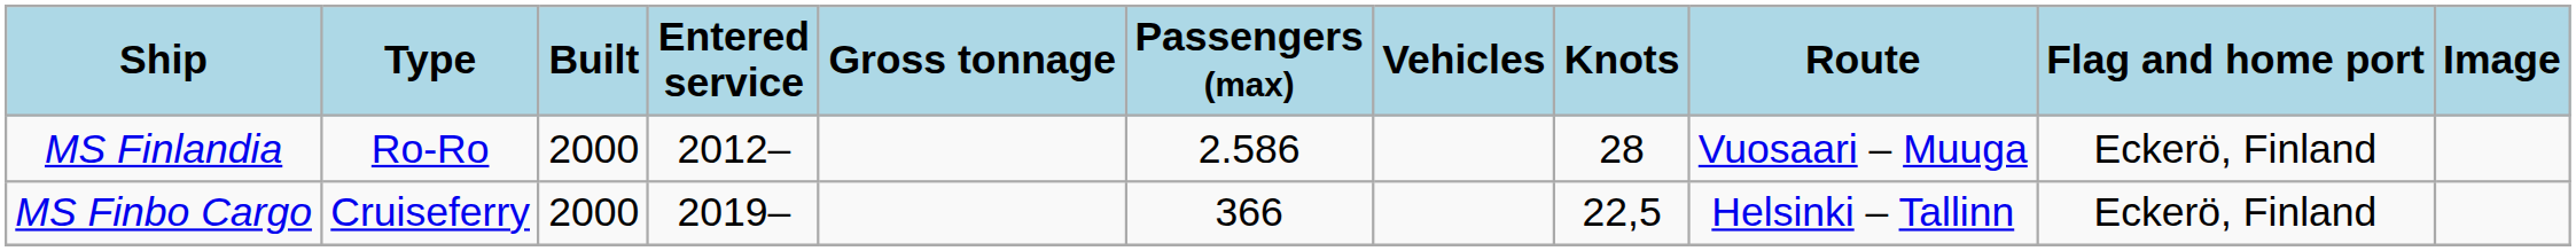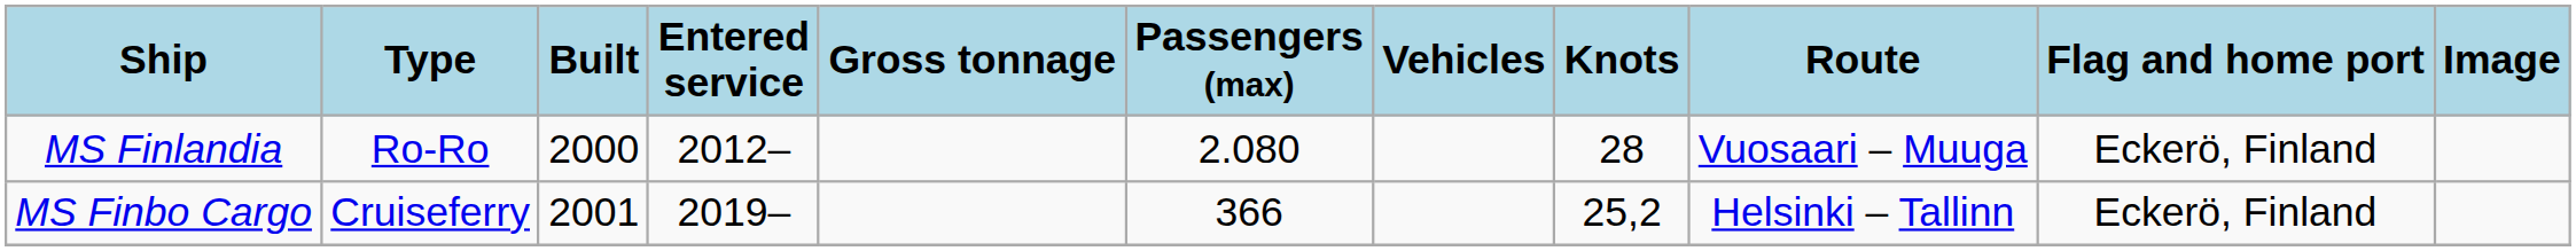MS Finlandia | Passengers (max): 2.586 -> 2.080
MS Finbo Cargo | Built: 2000 -> 2001
MS Finbo Cargo | Knots: 22,5 -> 25,2
